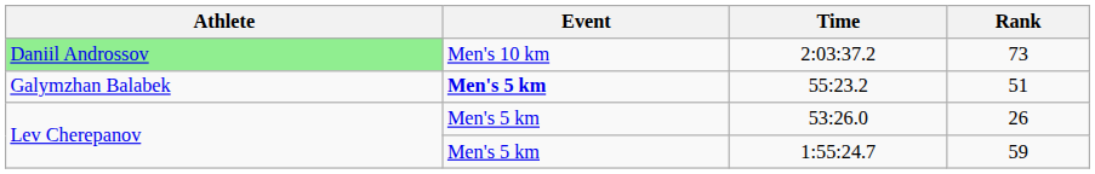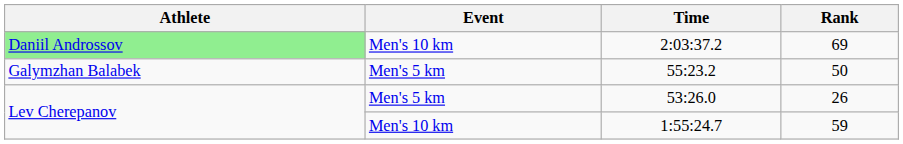2:03:37.2 | Rank: 73 -> 69
55:23.2 | Event: bold -> normal
55:23.2 | Rank: 51 -> 50
1:55:24.7 | Event: Men's 5 km -> Men's 10 km
